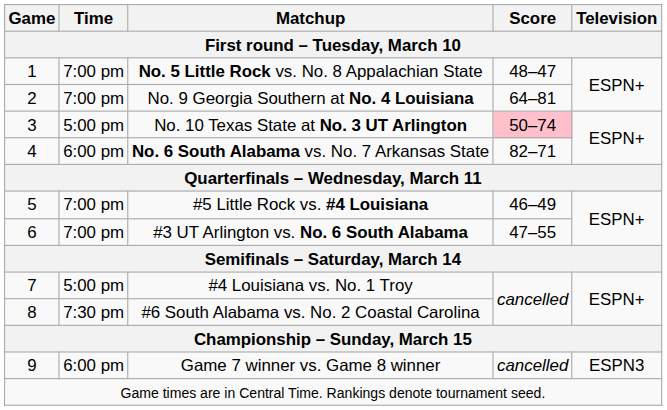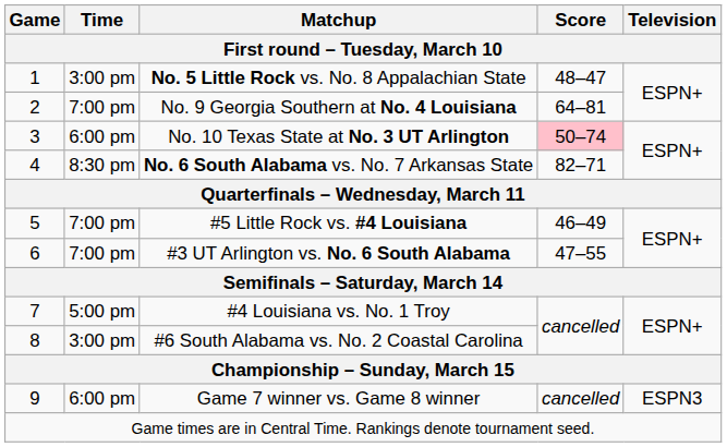No. 5 Little Rock vs. No. 8 Appalachian State | Time: 7:00 pm -> 3:00 pm
No. 10 Texas State at No. 3 UT Arlington | Time: 5:00 pm -> 6:00 pm
No. 6 South Alabama vs. No. 7 Arkansas State | Time: 6:00 pm -> 8:30 pm
#6 South Alabama vs. No. 2 Coastal Carolina | Time: 7:30 pm -> 3:00 pm
